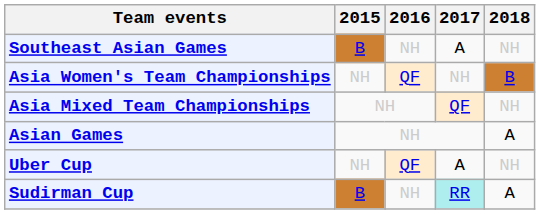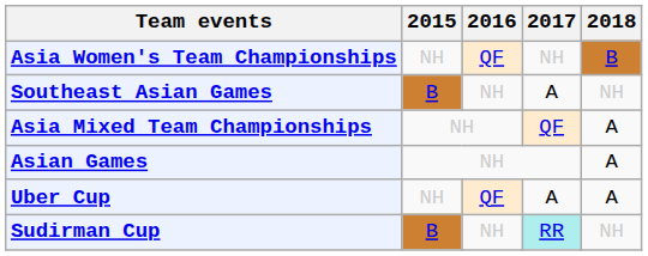rows swapped: Southeast Asian Games <-> Asia Women's Team Championships
Asia Mixed Team Championships | 2018: NH -> A
Uber Cup | 2018: NH -> A
Sudirman Cup | 2018: A -> NH
